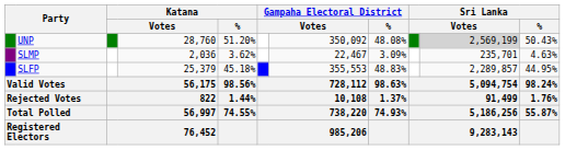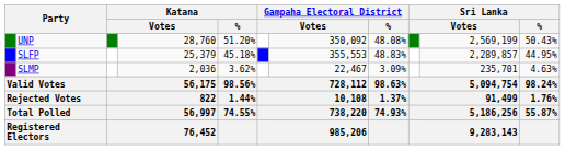UNP | column 10: lightgrey background -> no background
rows swapped: SLFP <-> SLMP
